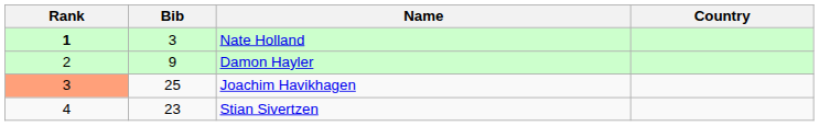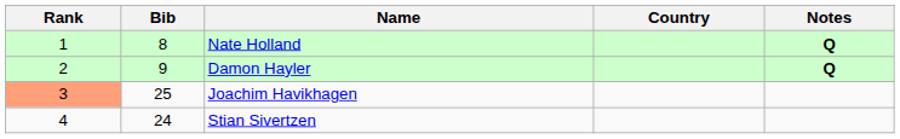+ column: Notes | Q | Q
Nate Holland | Rank: bold -> normal
Nate Holland | Bib: 3 -> 8
Stian Sivertzen | Bib: 23 -> 24
